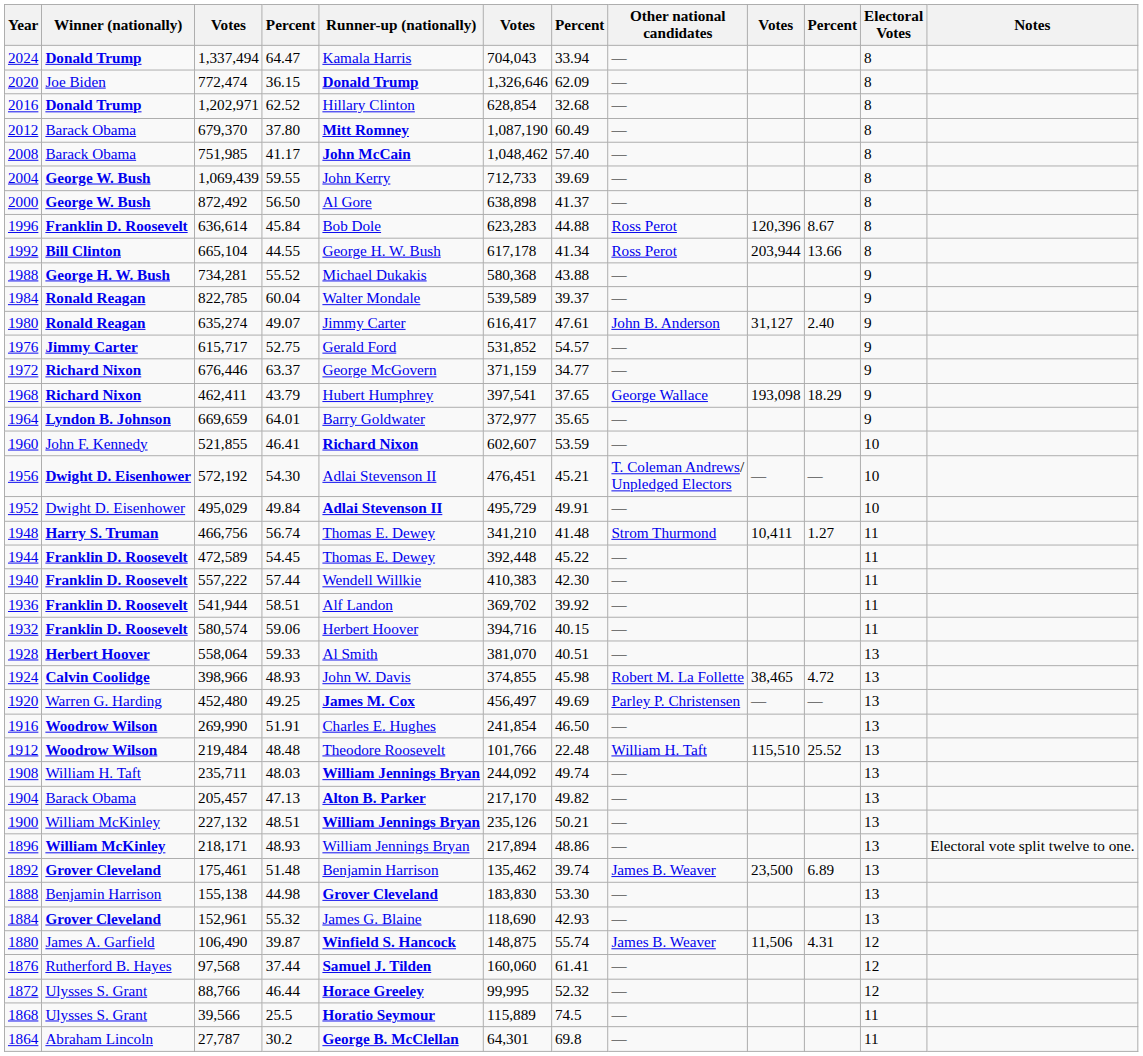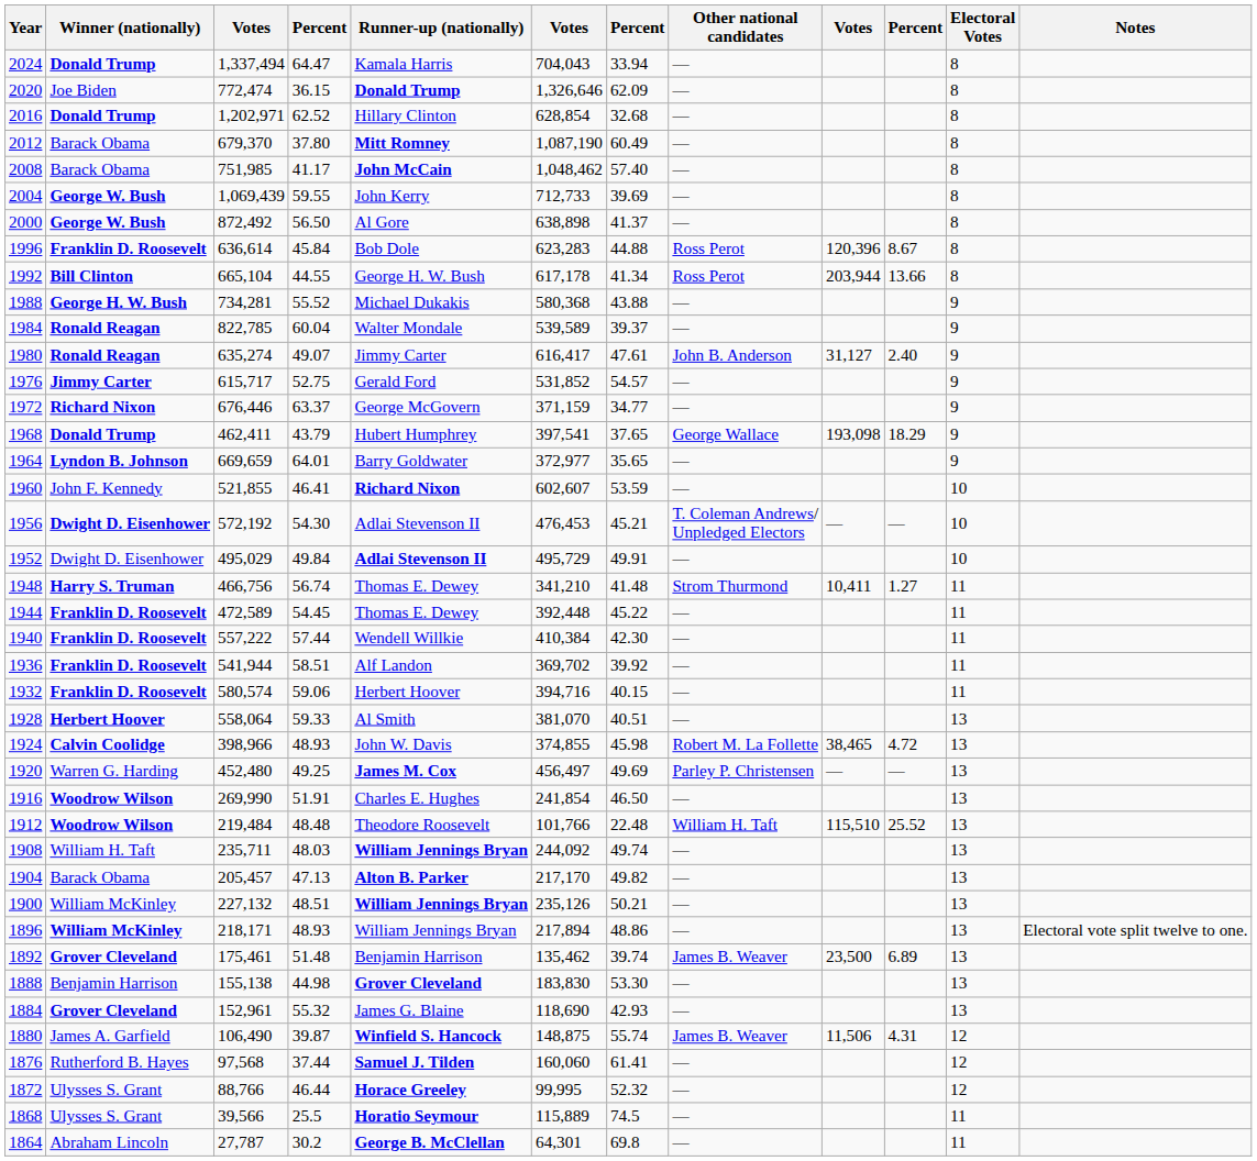1968 | Winner (nationally): Richard Nixon -> Donald Trump
1956 | column 6: 476,451 -> 476,453
1940 | column 6: 410,383 -> 410,384
